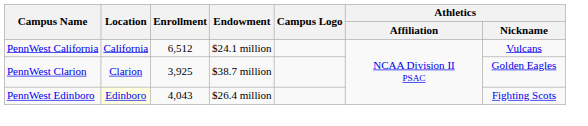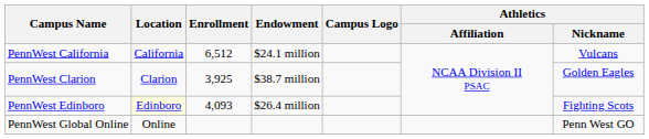PennWest Edinboro | Enrollment: 4,043 -> 4,093
+ row: PennWest Global Online | Online | Penn West GO
